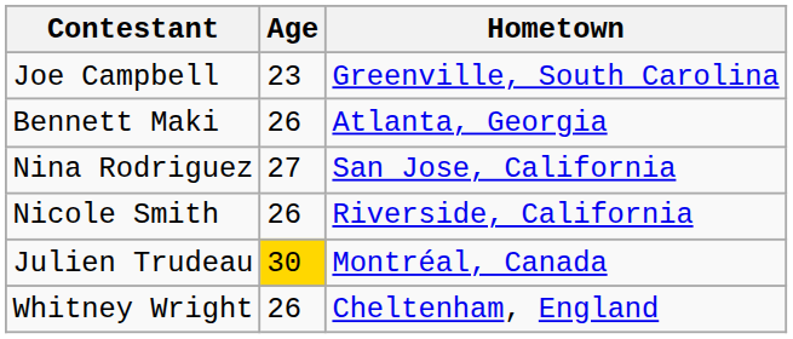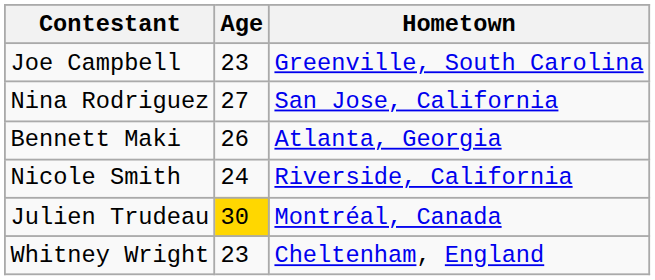rows swapped: Bennett Maki <-> Nina Rodriguez
Nicole Smith | Age: 26 -> 24
Whitney Wright | Age: 26 -> 23
